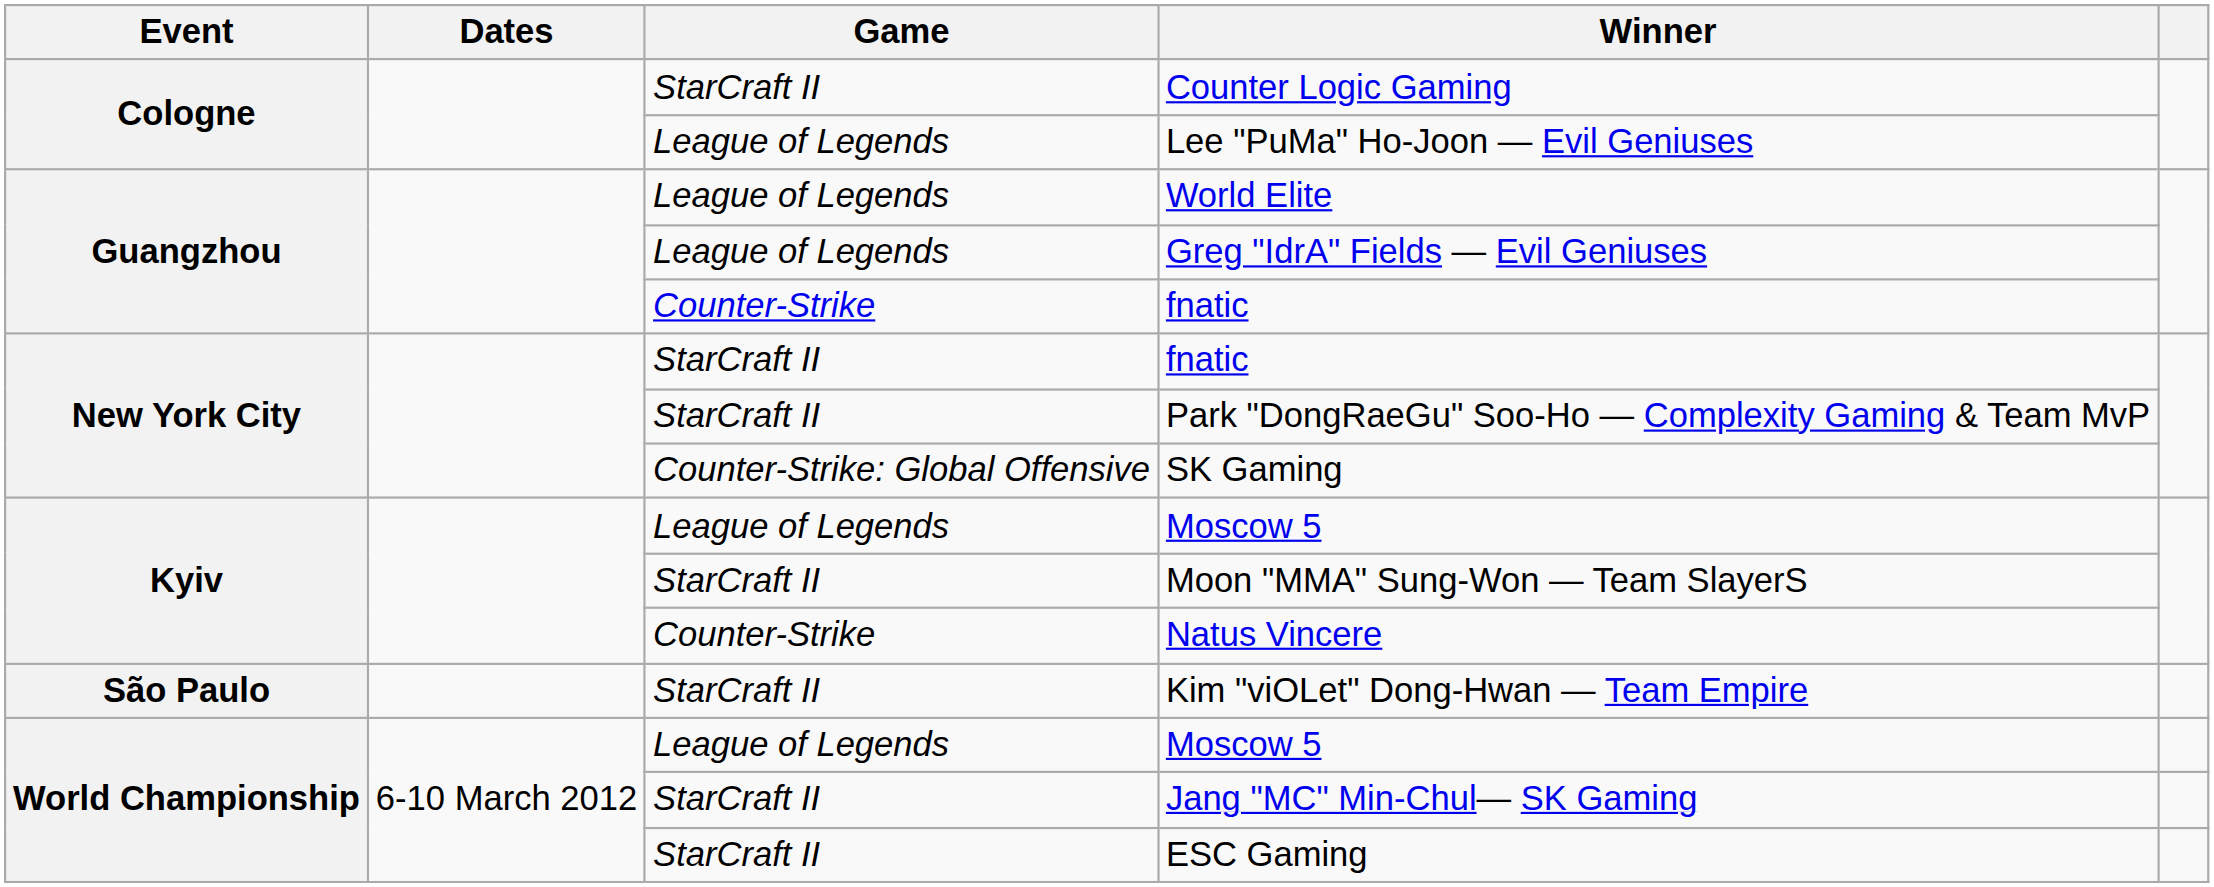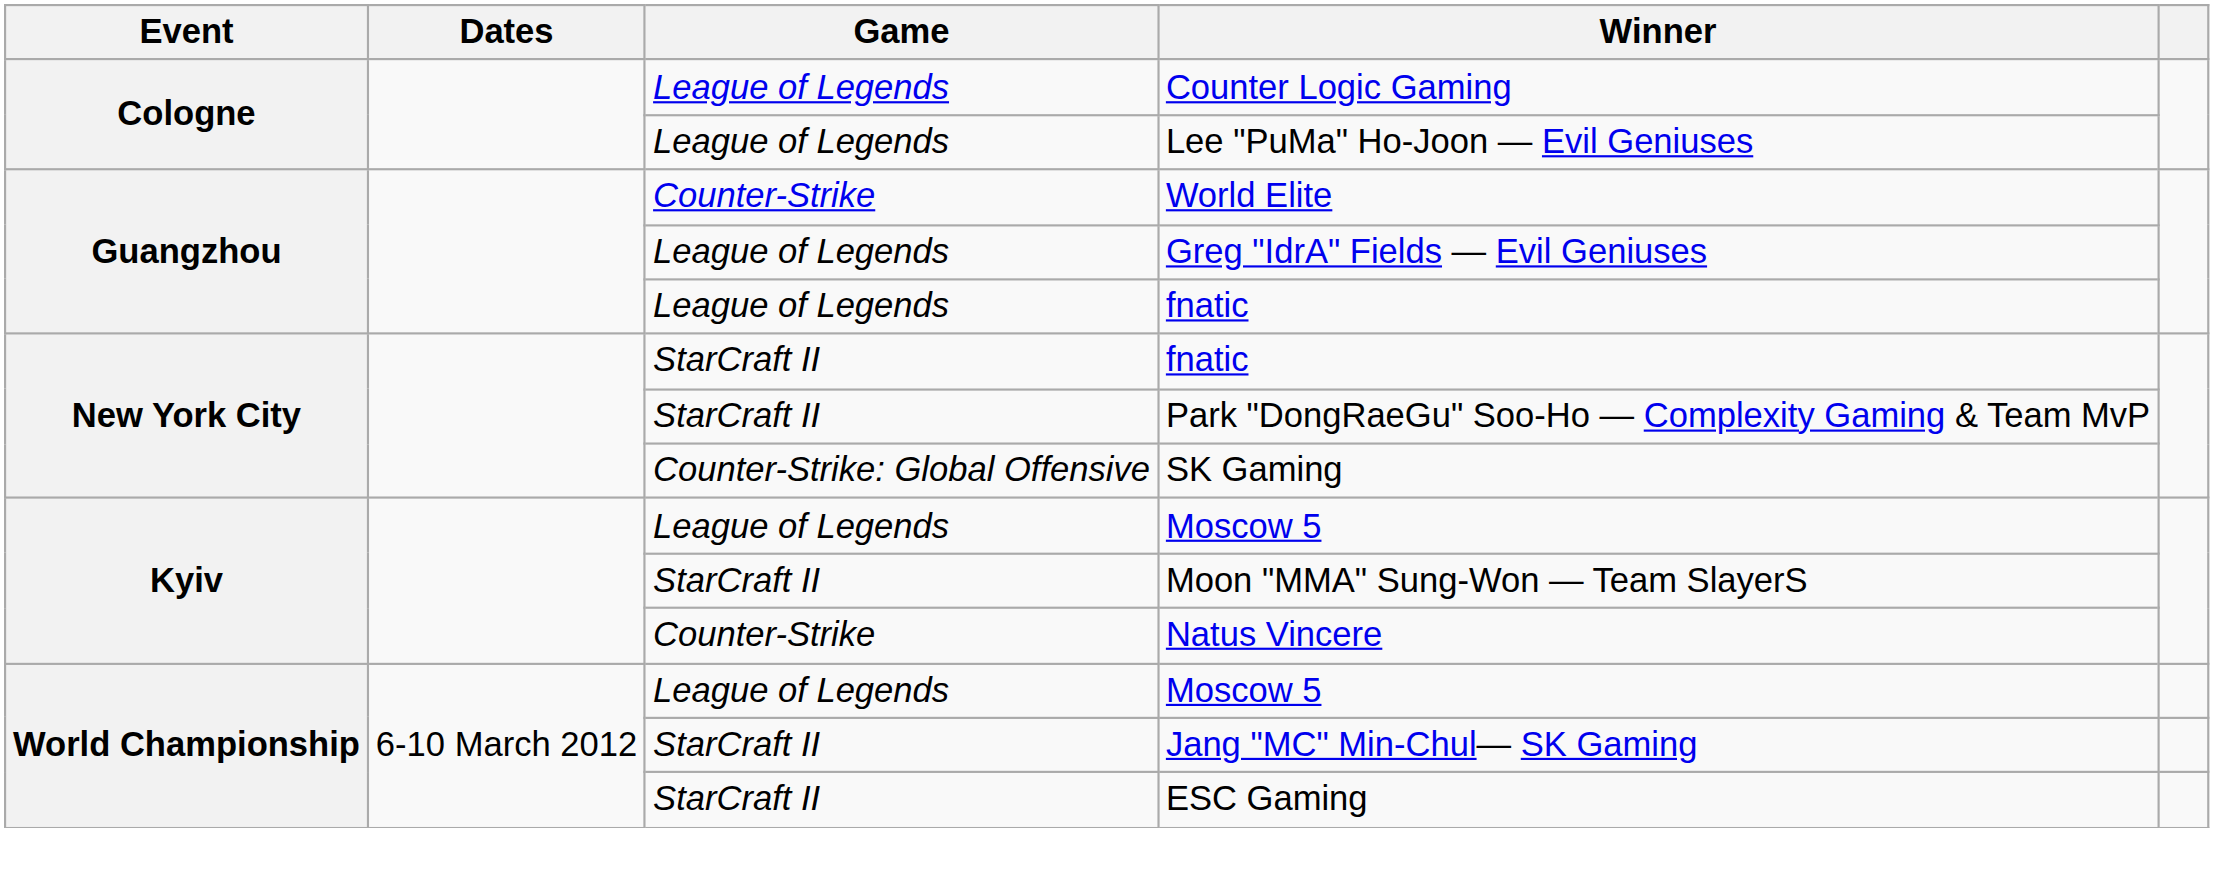Counter Logic Gaming | Game: StarCraft II -> League of Legends
World Elite | Game: League of Legends -> Counter-Strike
Guangzhou / fnatic | Game: Counter-Strike -> League of Legends
- row: São Paulo | StarCraft II | Kim "viOLet" Dong-Hwan — Team Empire
